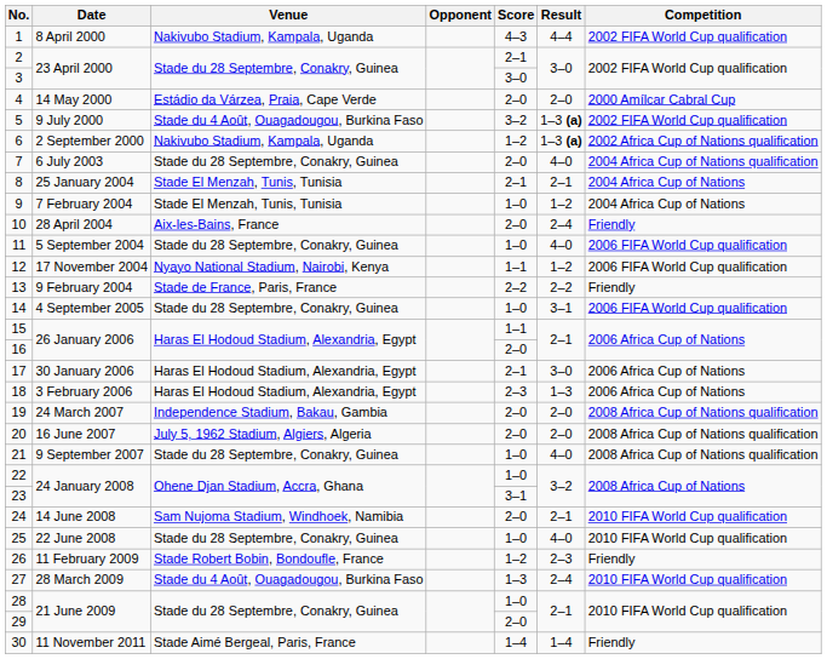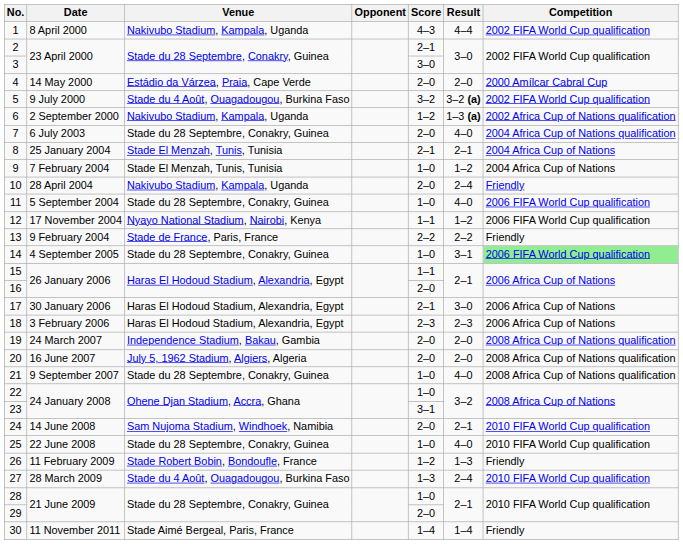5 | Result: 1–3 (a) -> 3–2 (a)
10 | Venue: Aix-les-Bains, France -> Nakivubo Stadium, Kampala, Uganda
14 | Competition: no background -> lightgreen background
18 | Result: 1–3 -> 2–3
26 | Result: 2–3 -> 1–3
